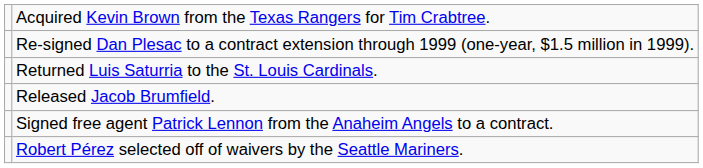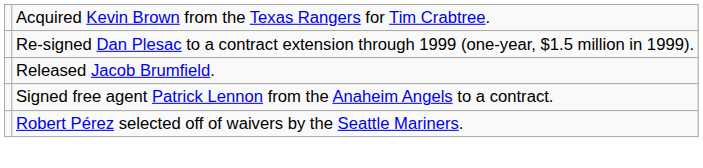- row: Returned Luis Saturria to the St. Louis Cardinals.
